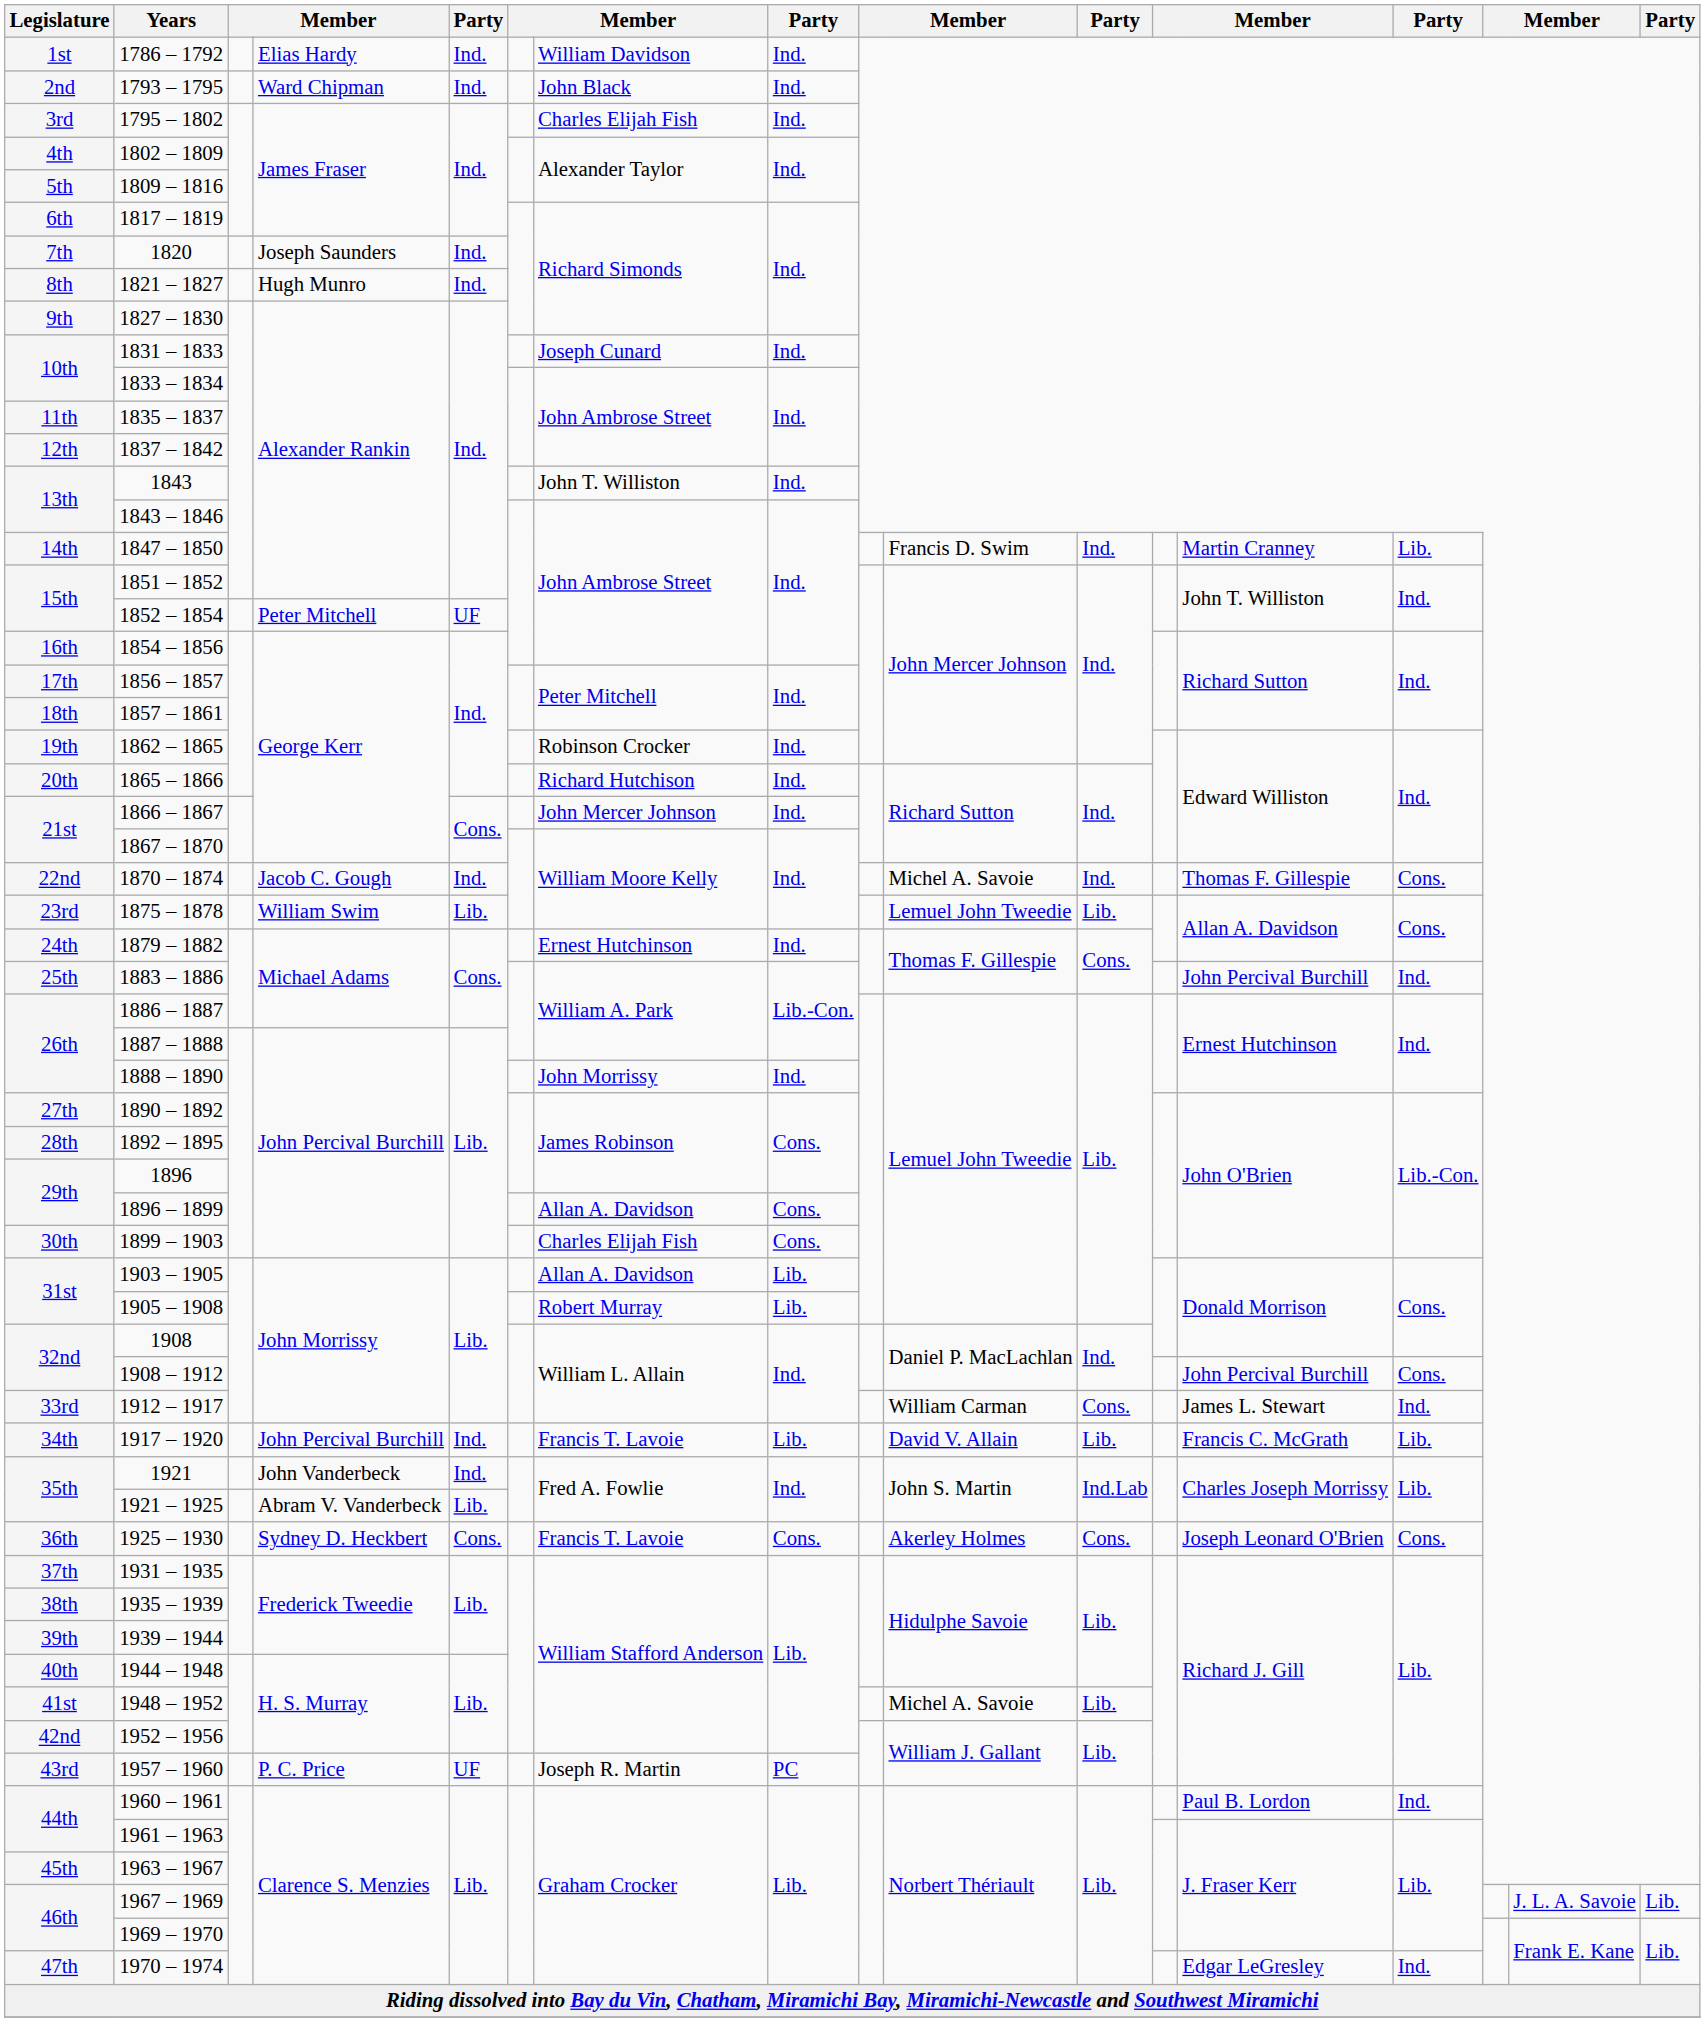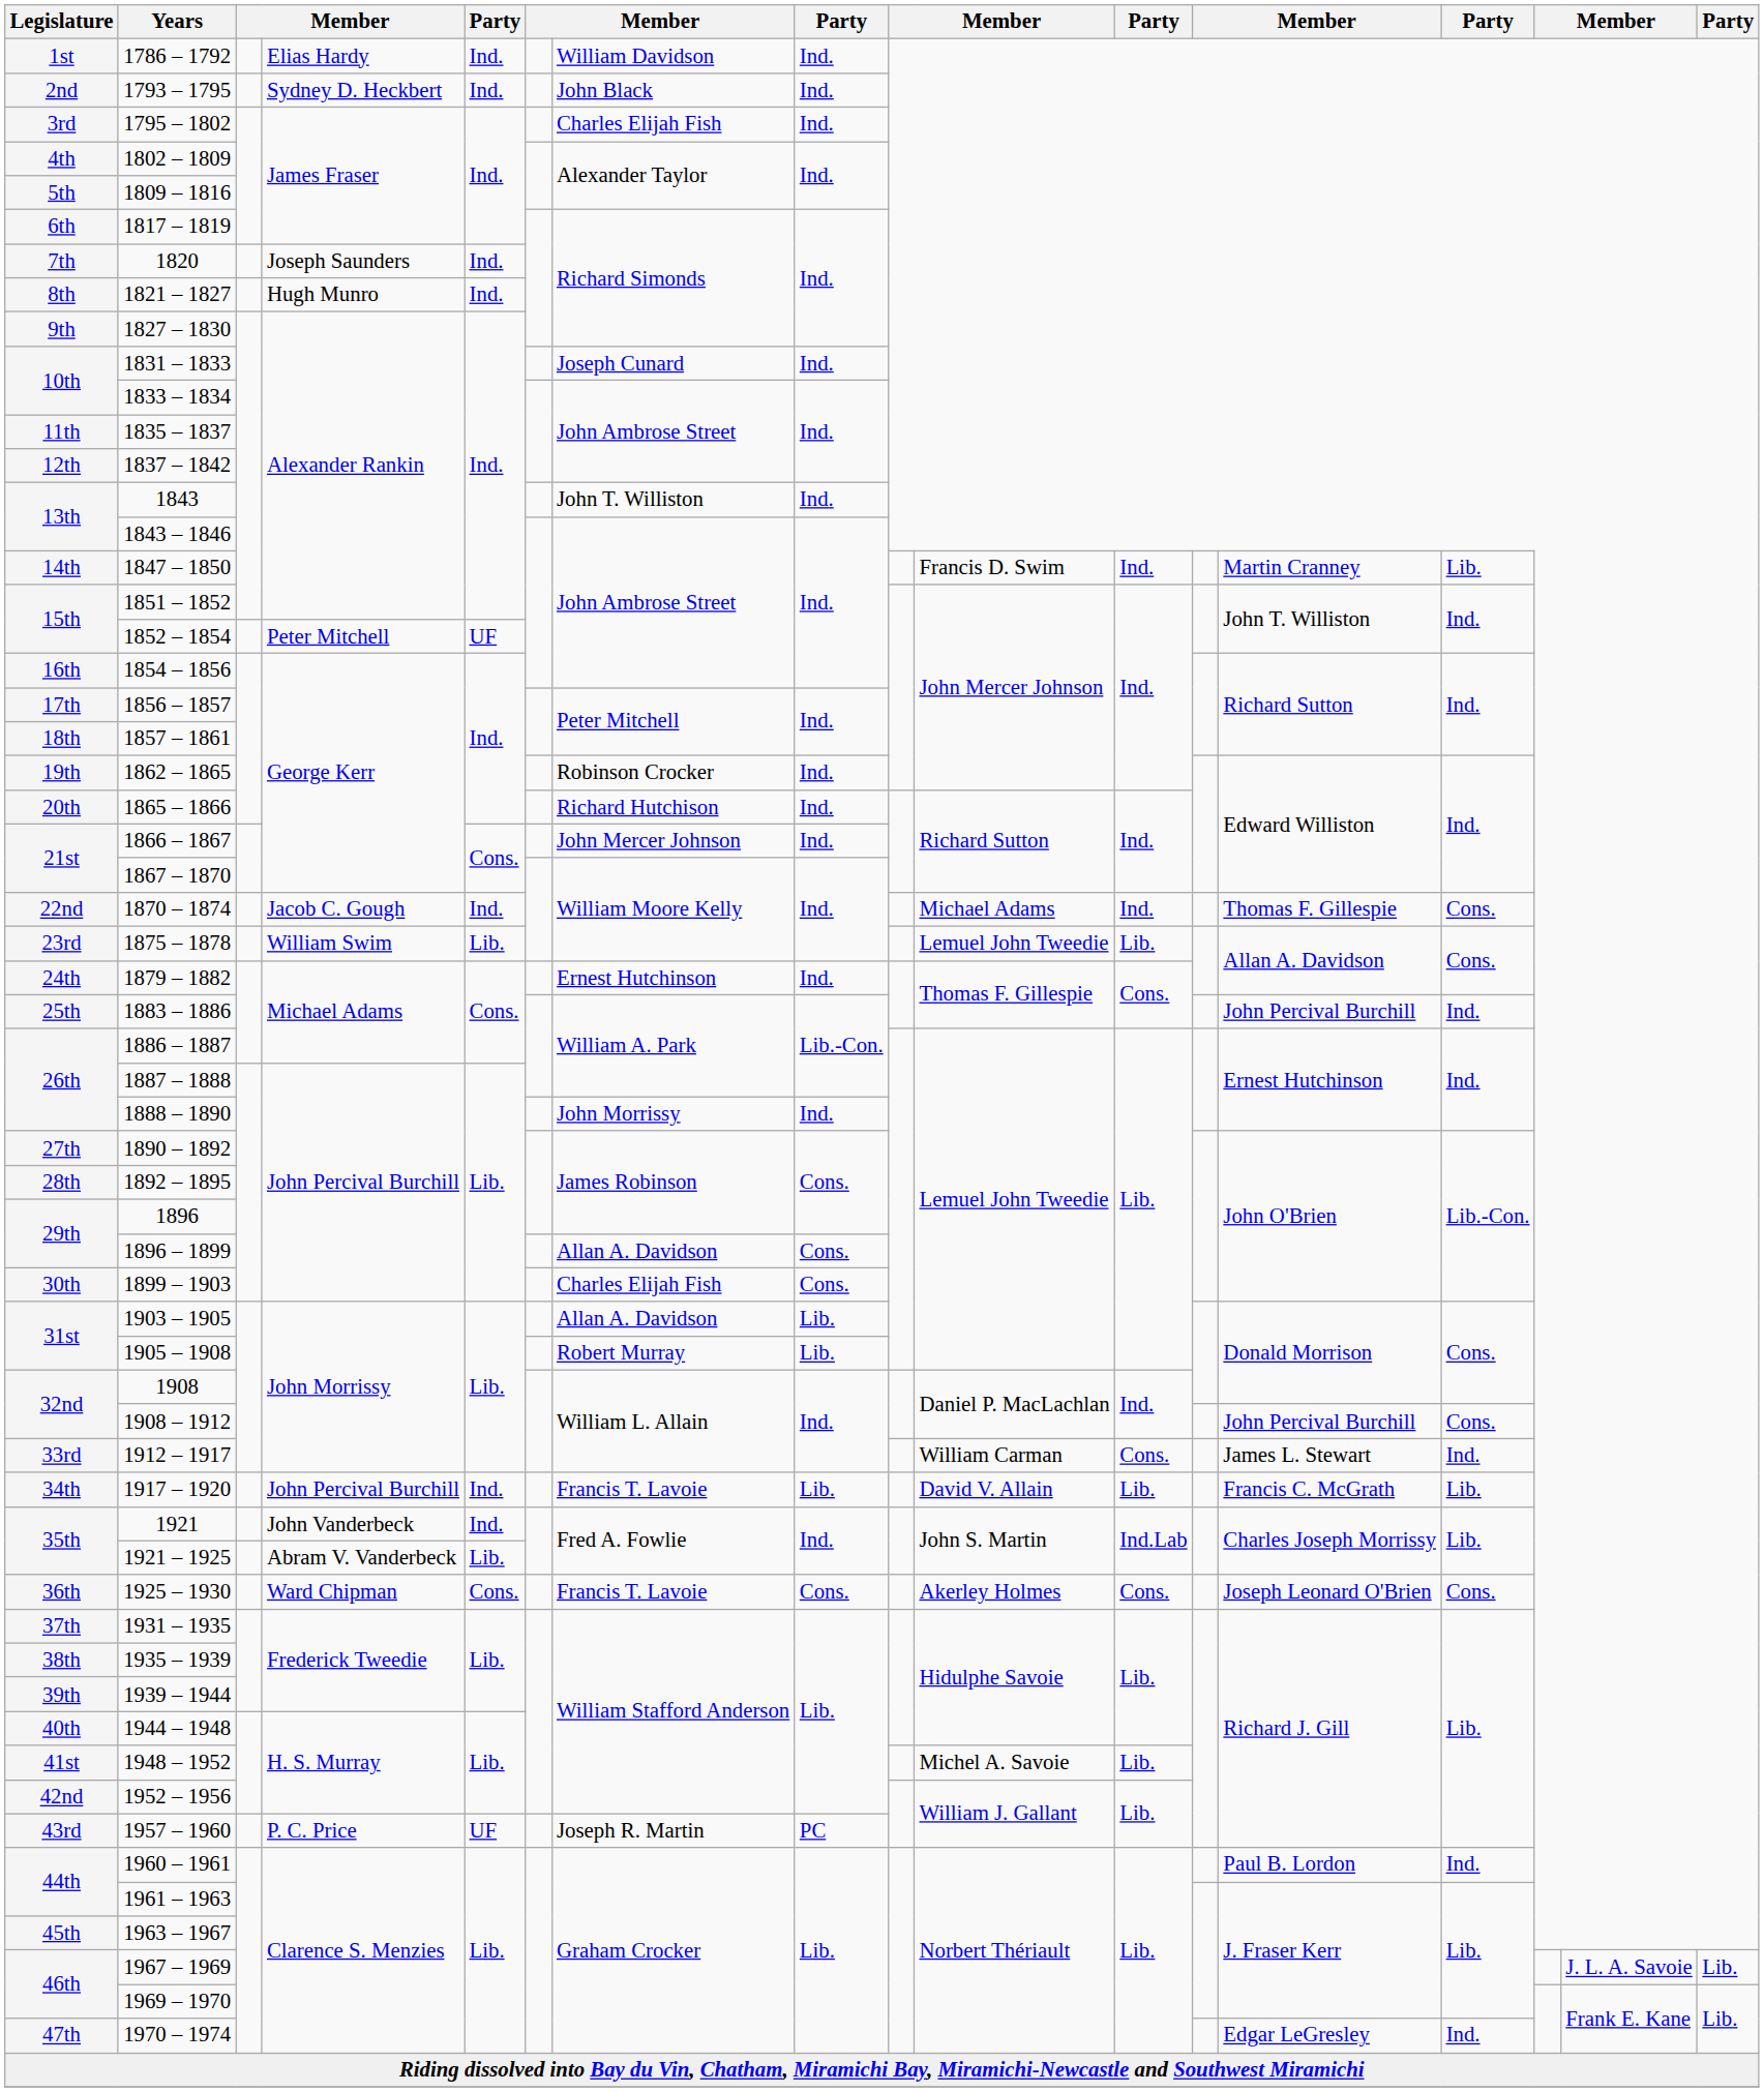1793 – 1795 | column 4: Ward Chipman -> Sydney D. Heckbert
1870 – 1874 | column 10: Michel A. Savoie -> Michael Adams
1925 – 1930 | column 4: Sydney D. Heckbert -> Ward Chipman
